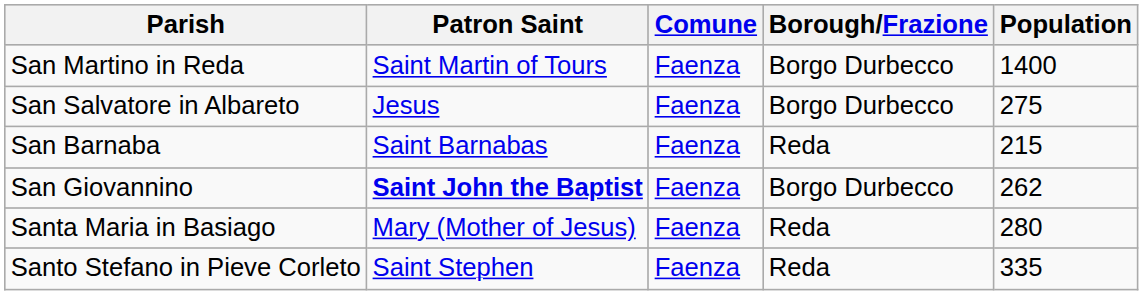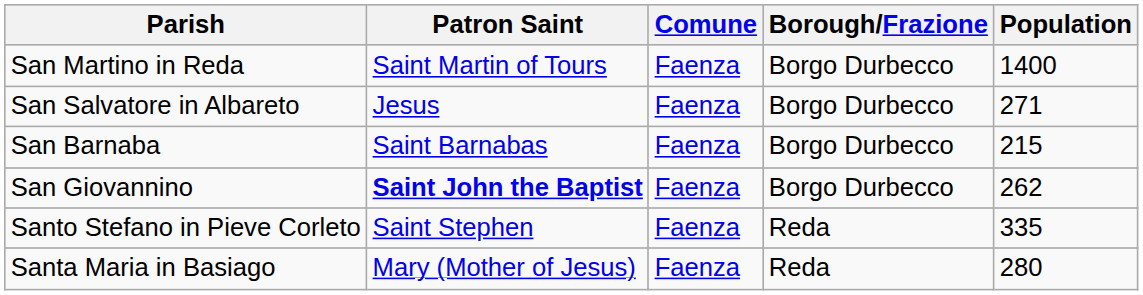San Salvatore in Albareto | Population: 275 -> 271
San Barnaba | Borough/Frazione: Reda -> Borgo Durbecco
rows swapped: Santa Maria in Basiago <-> Santo Stefano in Pieve Corleto
